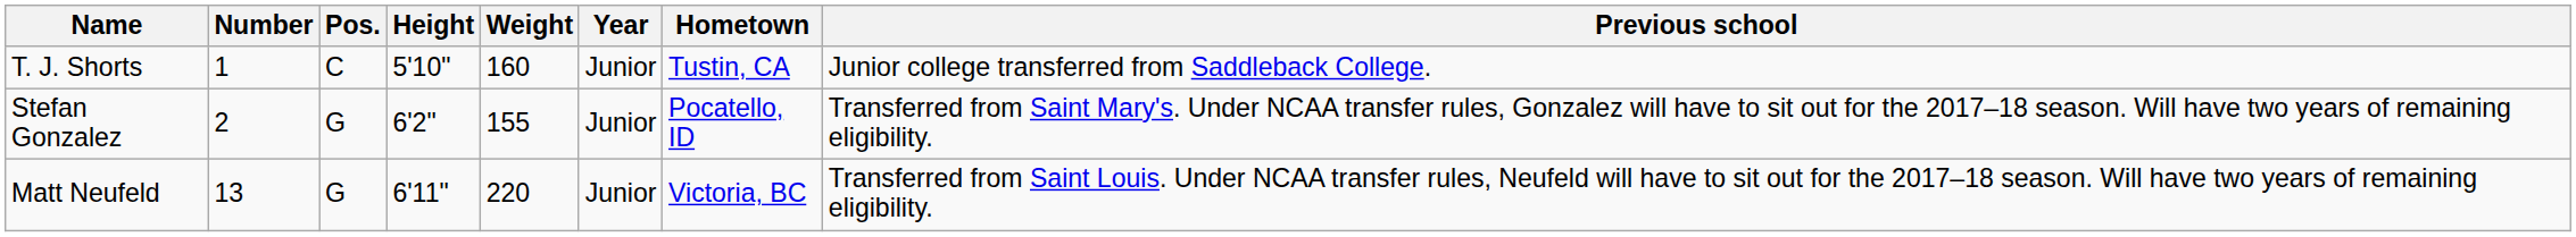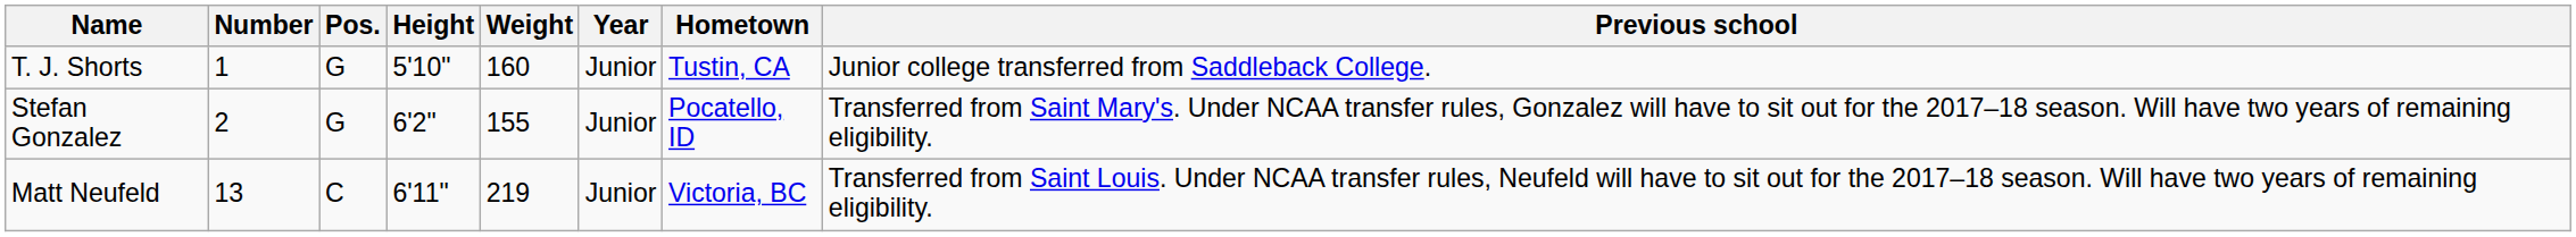T. J. Shorts | Pos.: C -> G
Matt Neufeld | Pos.: G -> C
Matt Neufeld | Weight: 220 -> 219
